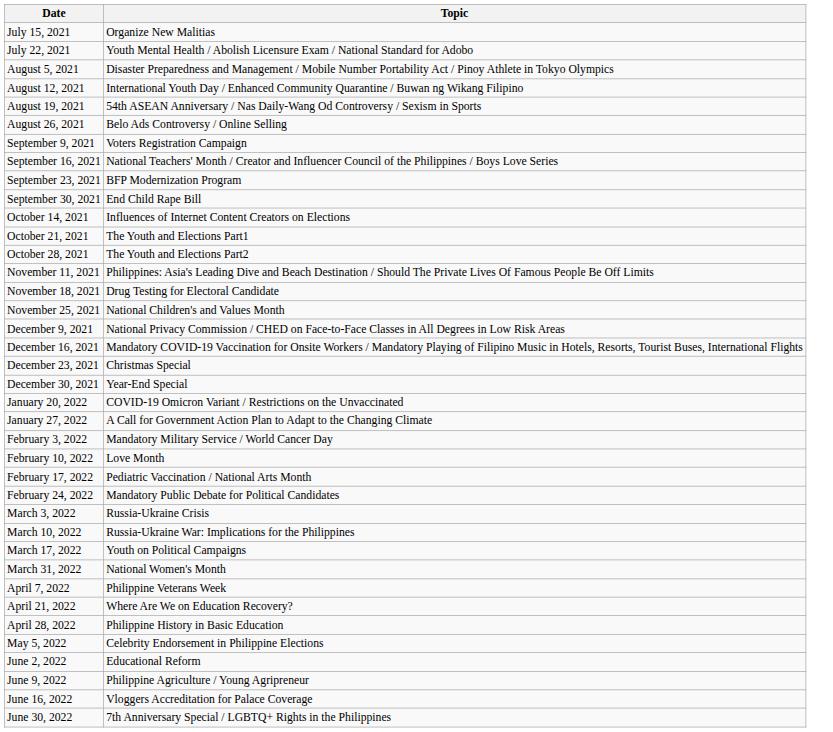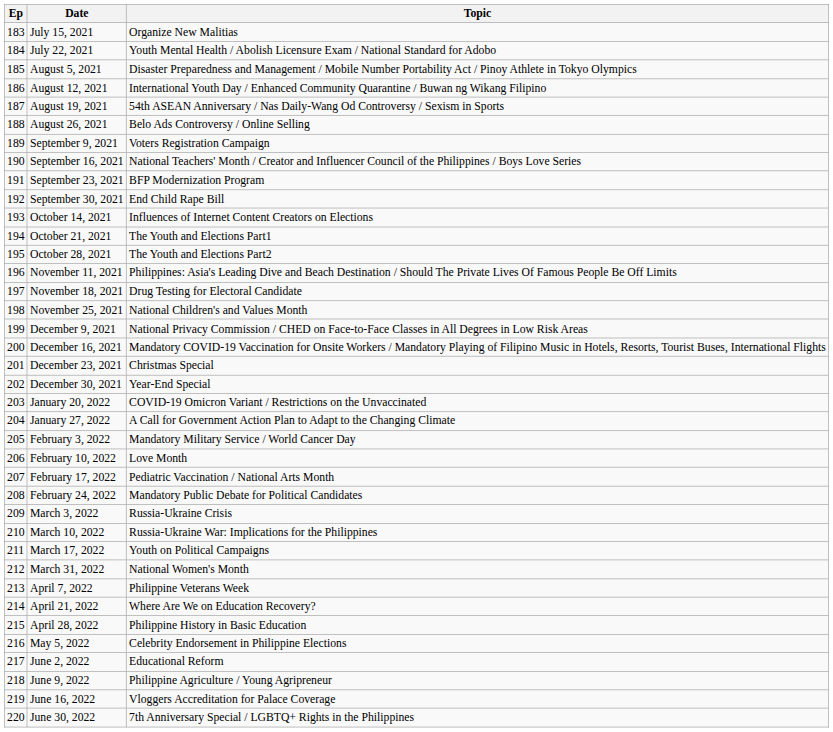+ column: Ep | 183 | 184 | 185 | 186 | 187 | 188 | 189 | 190 | 191 | 192 | 193 | 194 | 195 | 196 | 197 | 198 | 199 | 200 | 201 | 202 | 203 | 204 | 205 | 206 | 207 | 208 | 209 | 210 | 211 | 212 | 213 | 214 | 215 | 216 | 217 | 218 | 219 | 220
